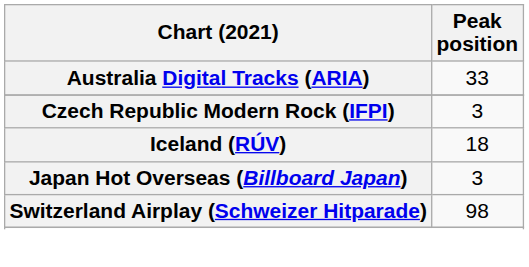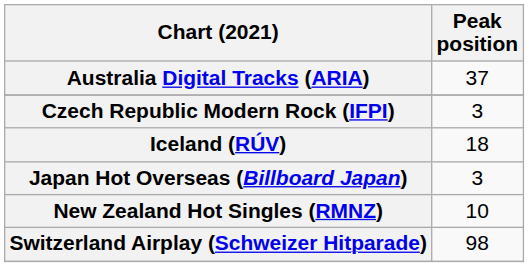Australia Digital Tracks (ARIA) | Peak position: 33 -> 37
+ row: New Zealand Hot Singles (RMNZ) | 10
